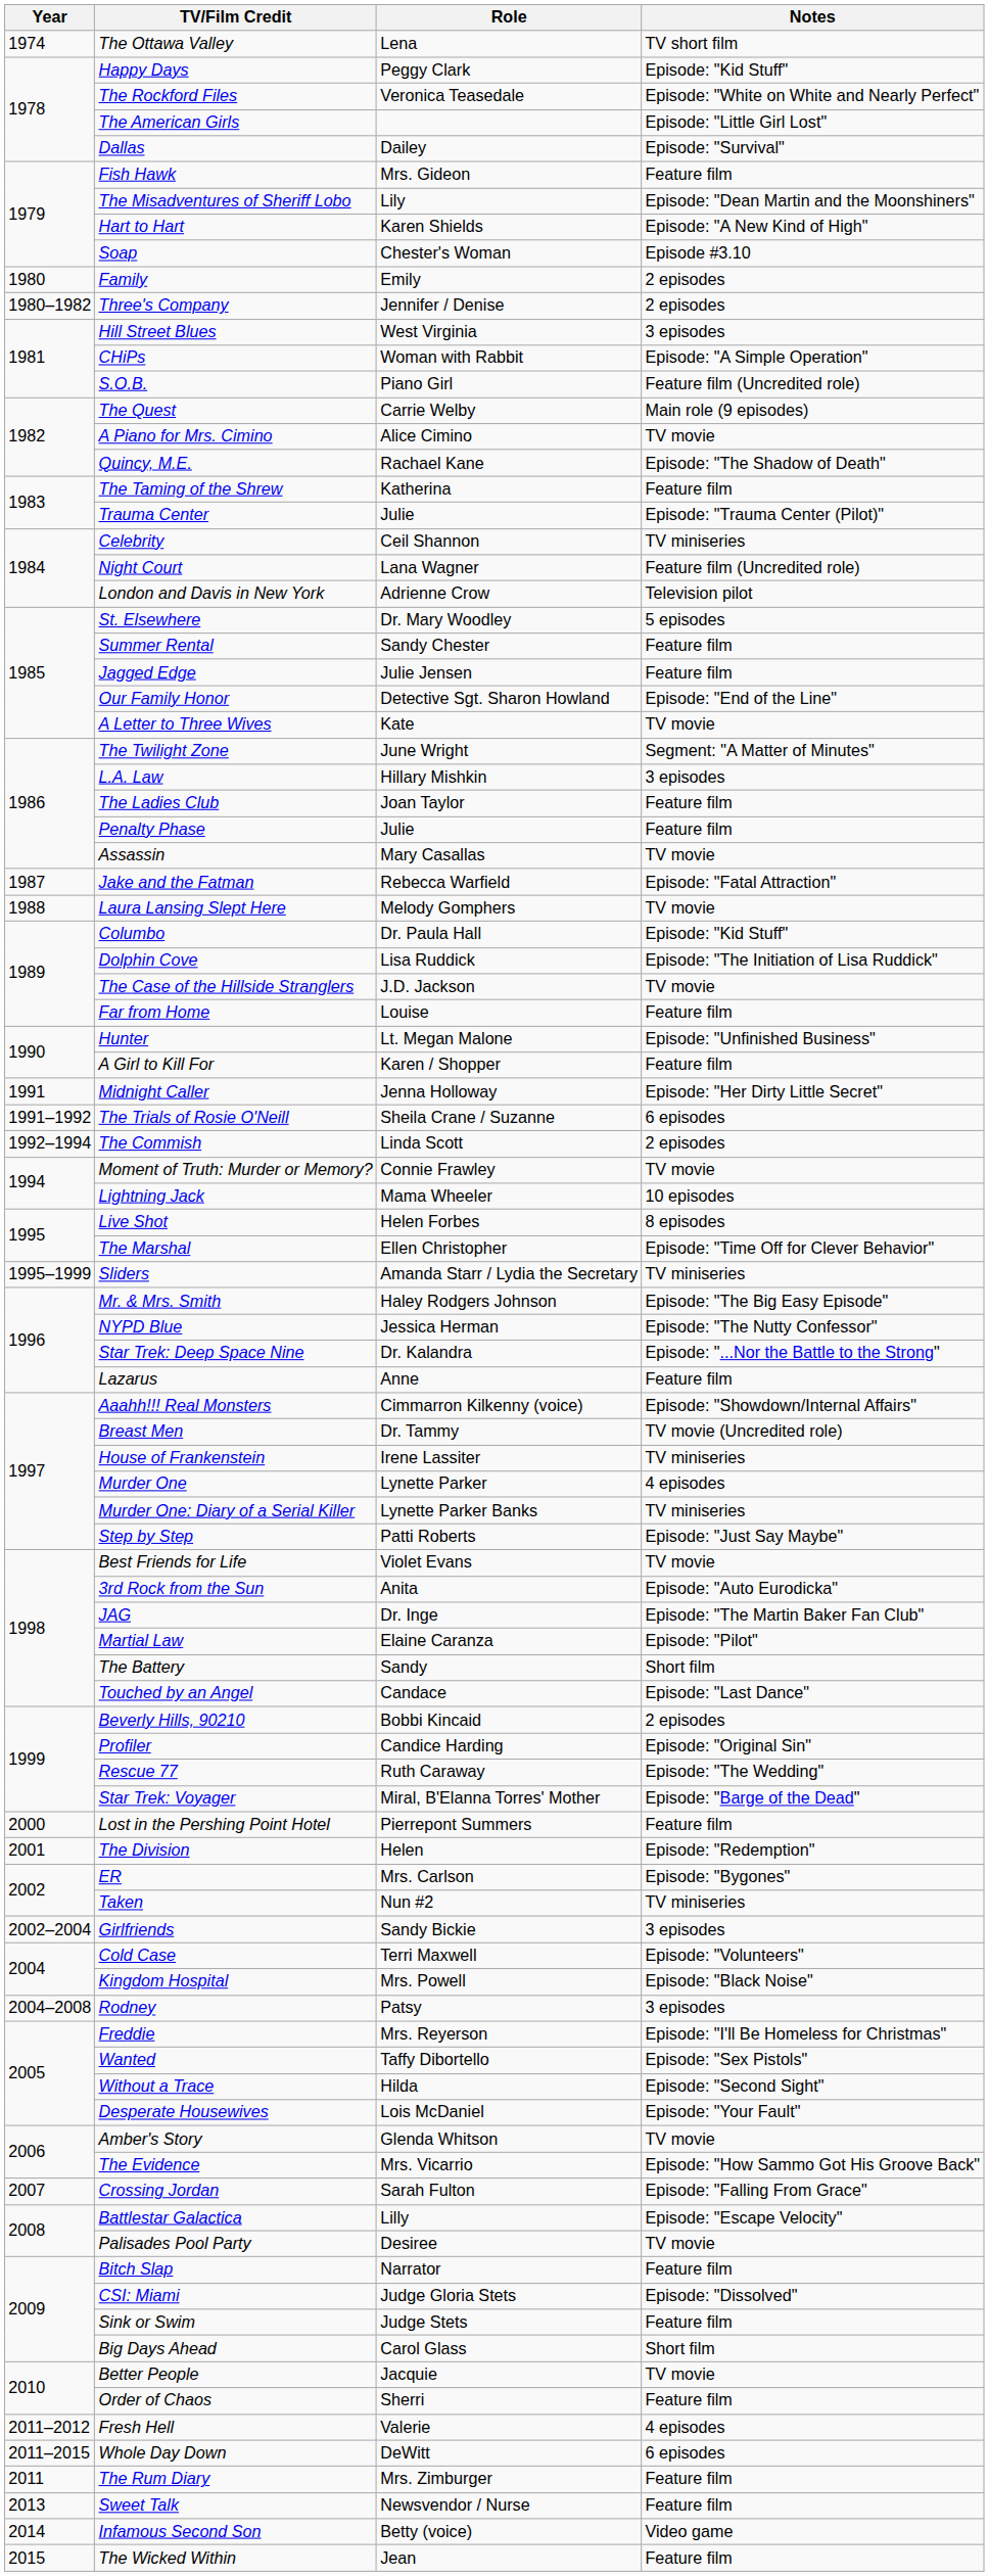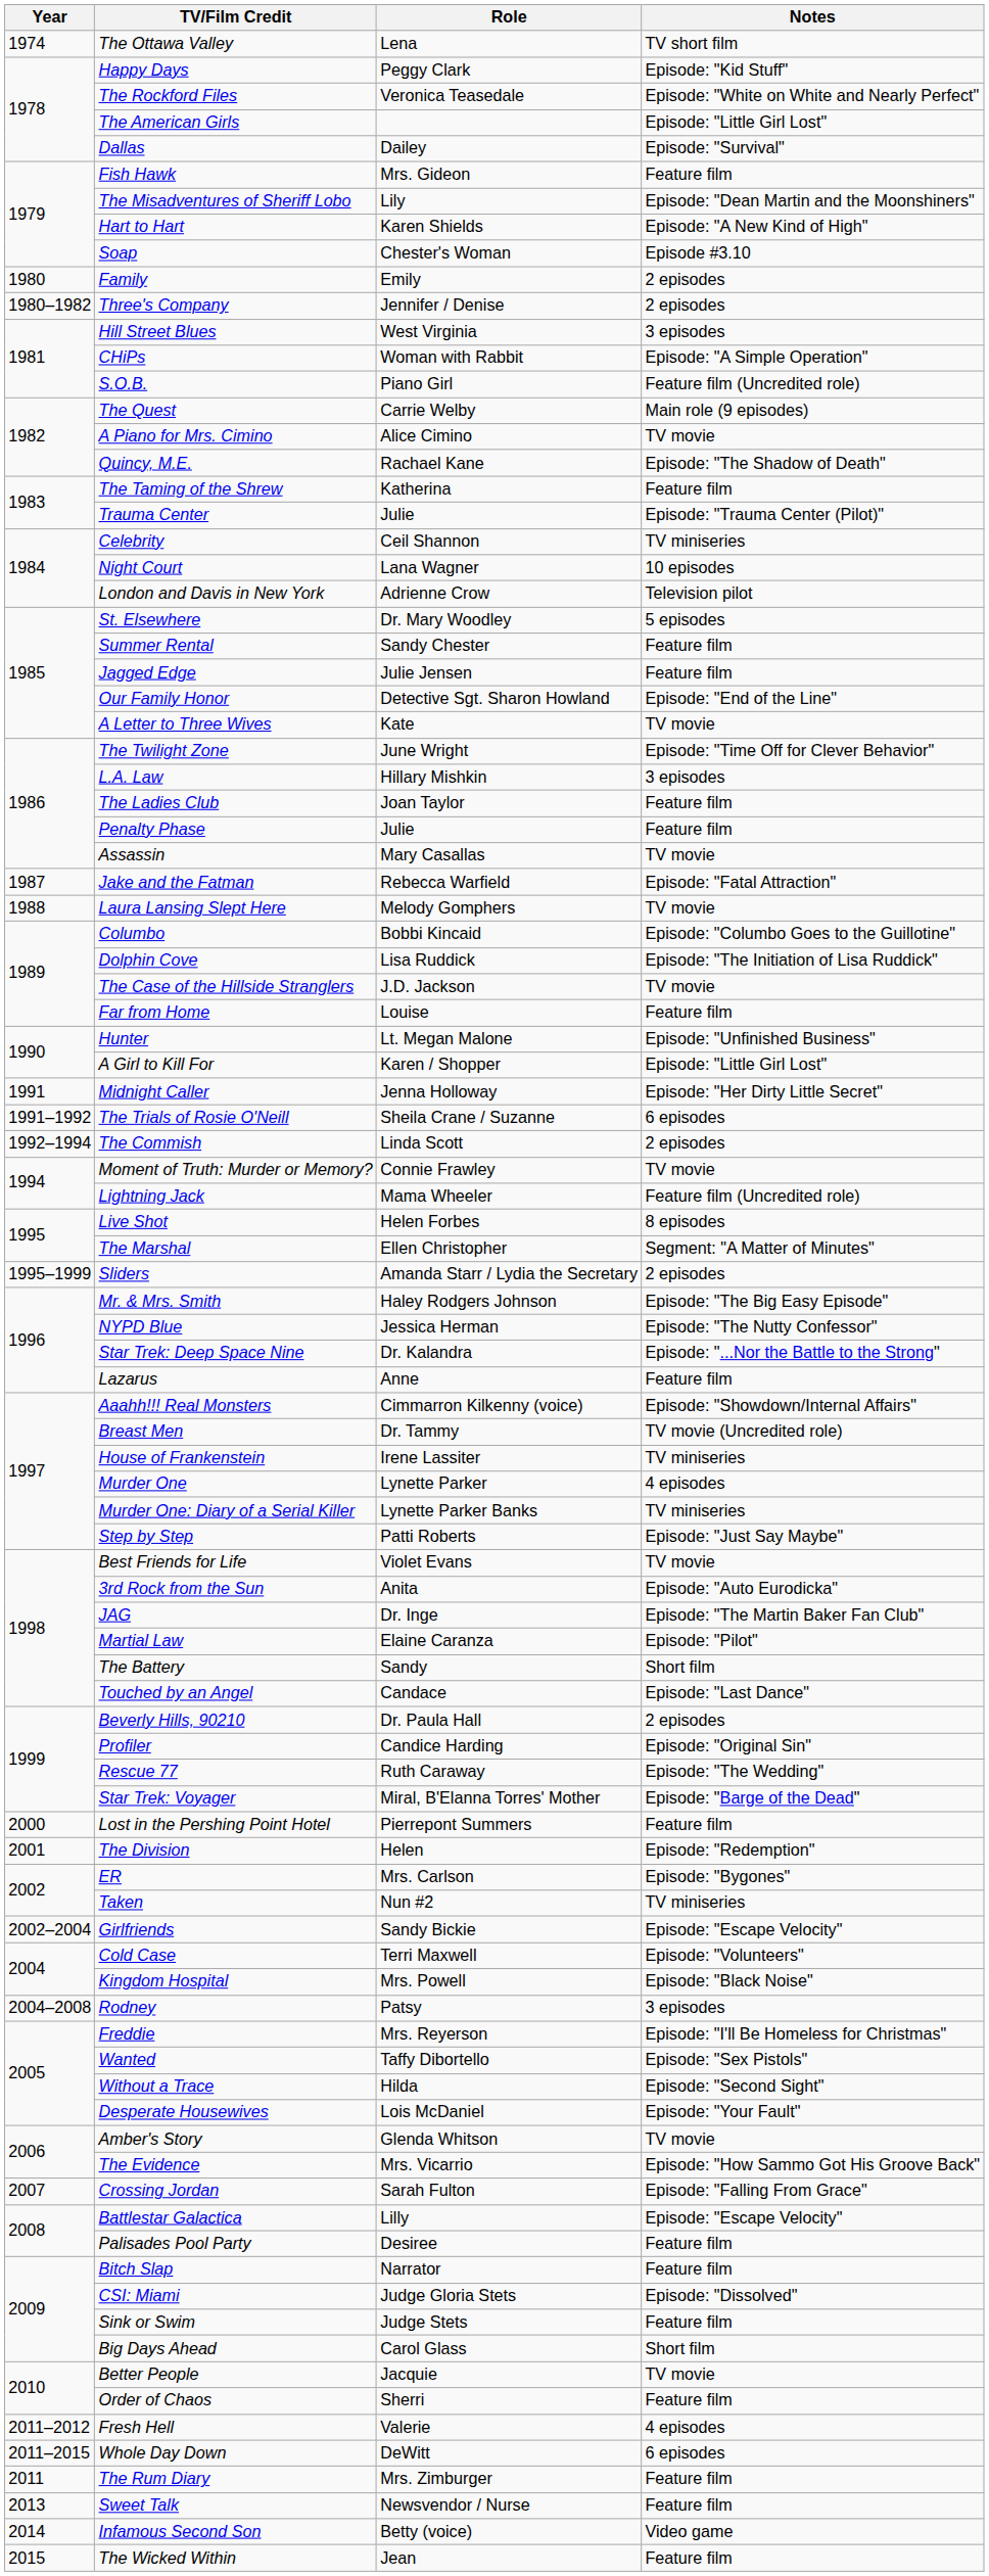Night Court | Notes: Feature film (Uncredited role) -> 10 episodes
The Twilight Zone | Notes: Segment: "A Matter of Minutes" -> Episode: "Time Off for Clever Behavior"
Columbo | Role: Dr. Paula Hall -> Bobbi Kincaid
Columbo | Notes: Episode: "Kid Stuff" -> Episode: "Columbo Goes to the Guillotine"
A Girl to Kill For | Notes: Feature film -> Episode: "Little Girl Lost"
Lightning Jack | Notes: 10 episodes -> Feature film (Uncredited role)
The Marshal | Notes: Episode: "Time Off for Clever Behavior" -> Segment: "A Matter of Minutes"
Sliders | Notes: TV miniseries -> 2 episodes
Beverly Hills, 90210 | Role: Bobbi Kincaid -> Dr. Paula Hall
Girlfriends | Notes: 3 episodes -> Episode: "Escape Velocity"
Palisades Pool Party | Notes: TV movie -> Feature film
